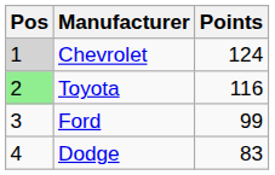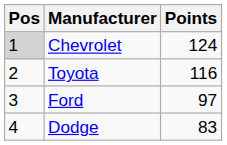Toyota | Pos: lightgreen background -> no background
Ford | Points: 99 -> 97
